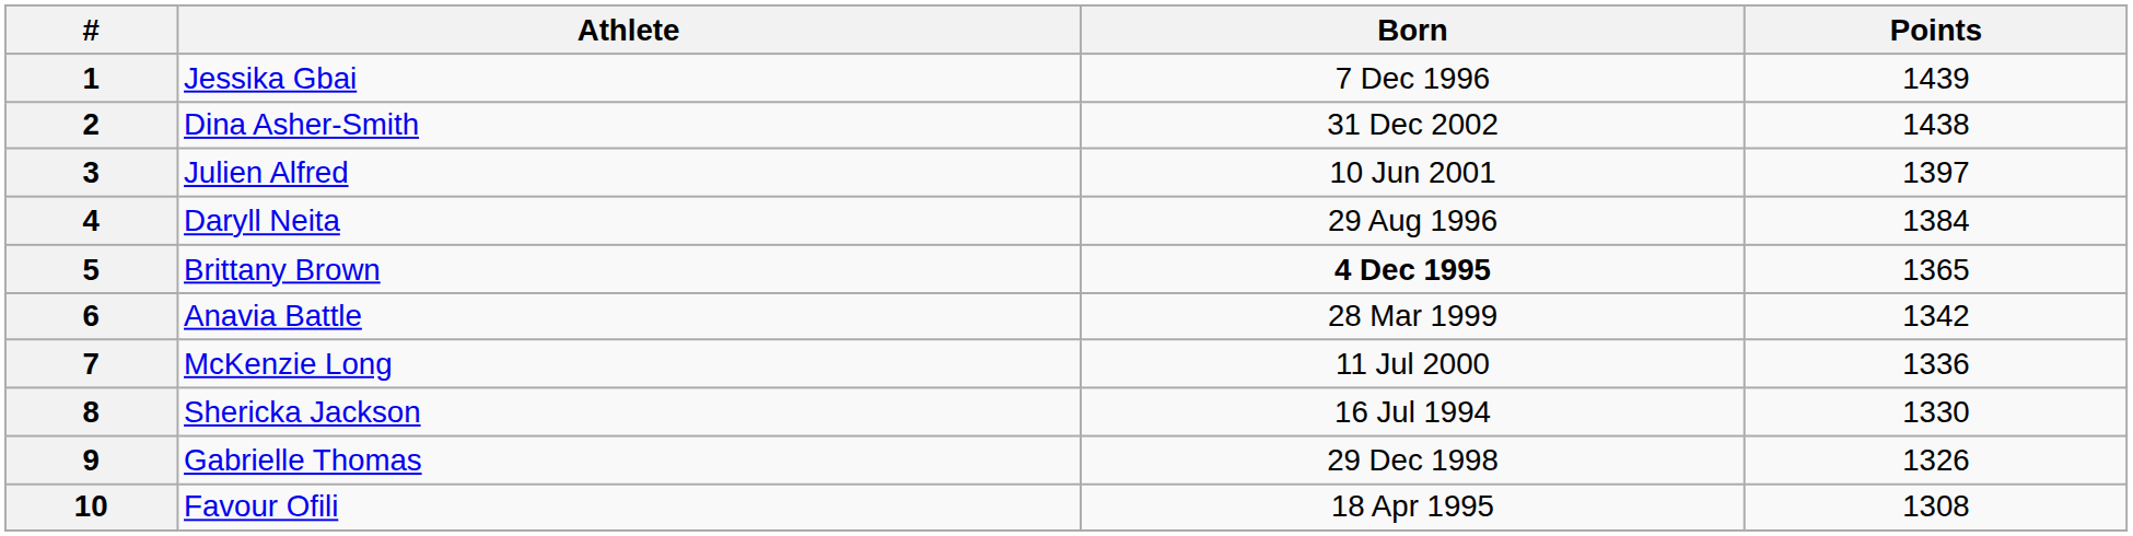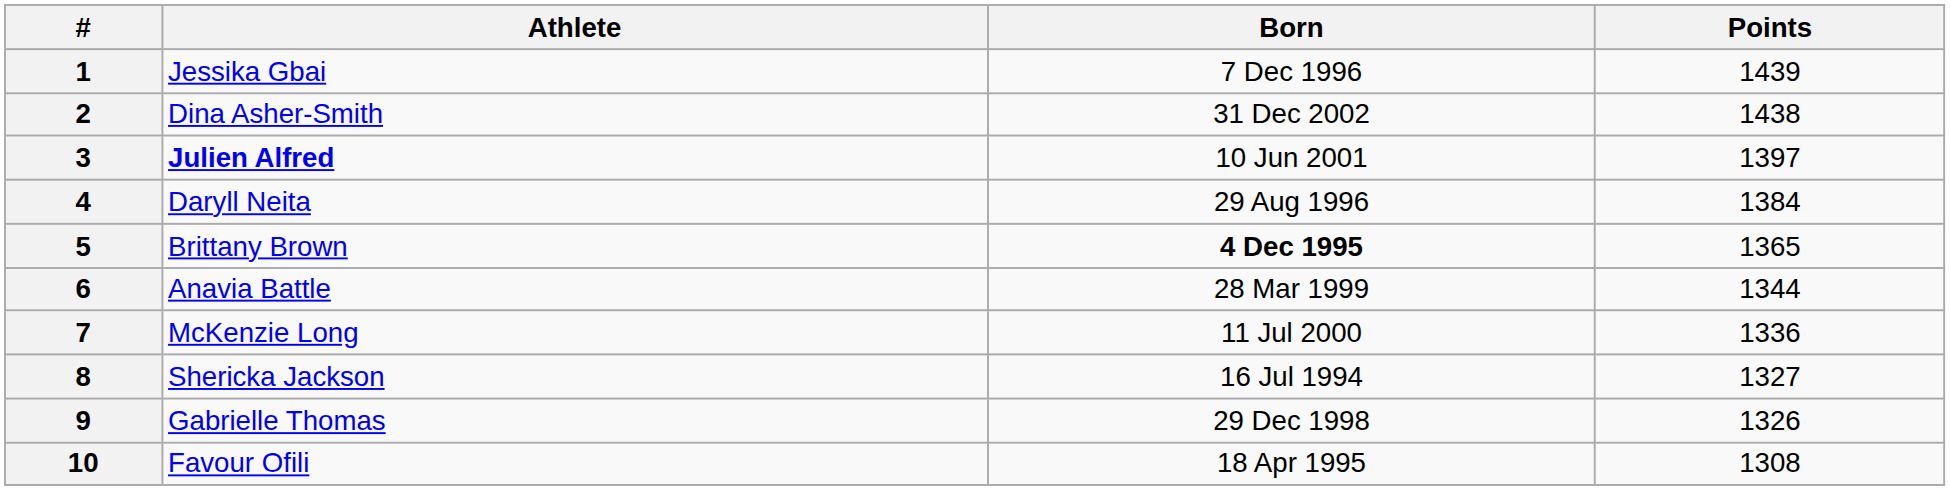3 | Athlete: normal -> bold
6 | Points: 1342 -> 1344
8 | Points: 1330 -> 1327
